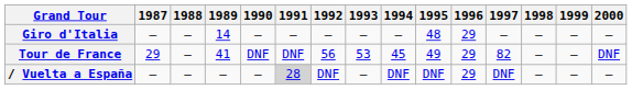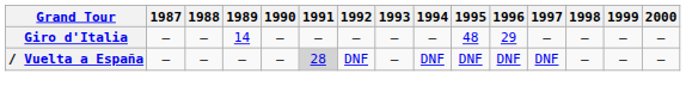- row: Tour de France | 29 | — | 41 | DNF | DNF | 56 | 53 | 45 | 49 | 29 | 82 | — | — | DNF
/ Vuelta a España | 1996: 29 -> DNF
